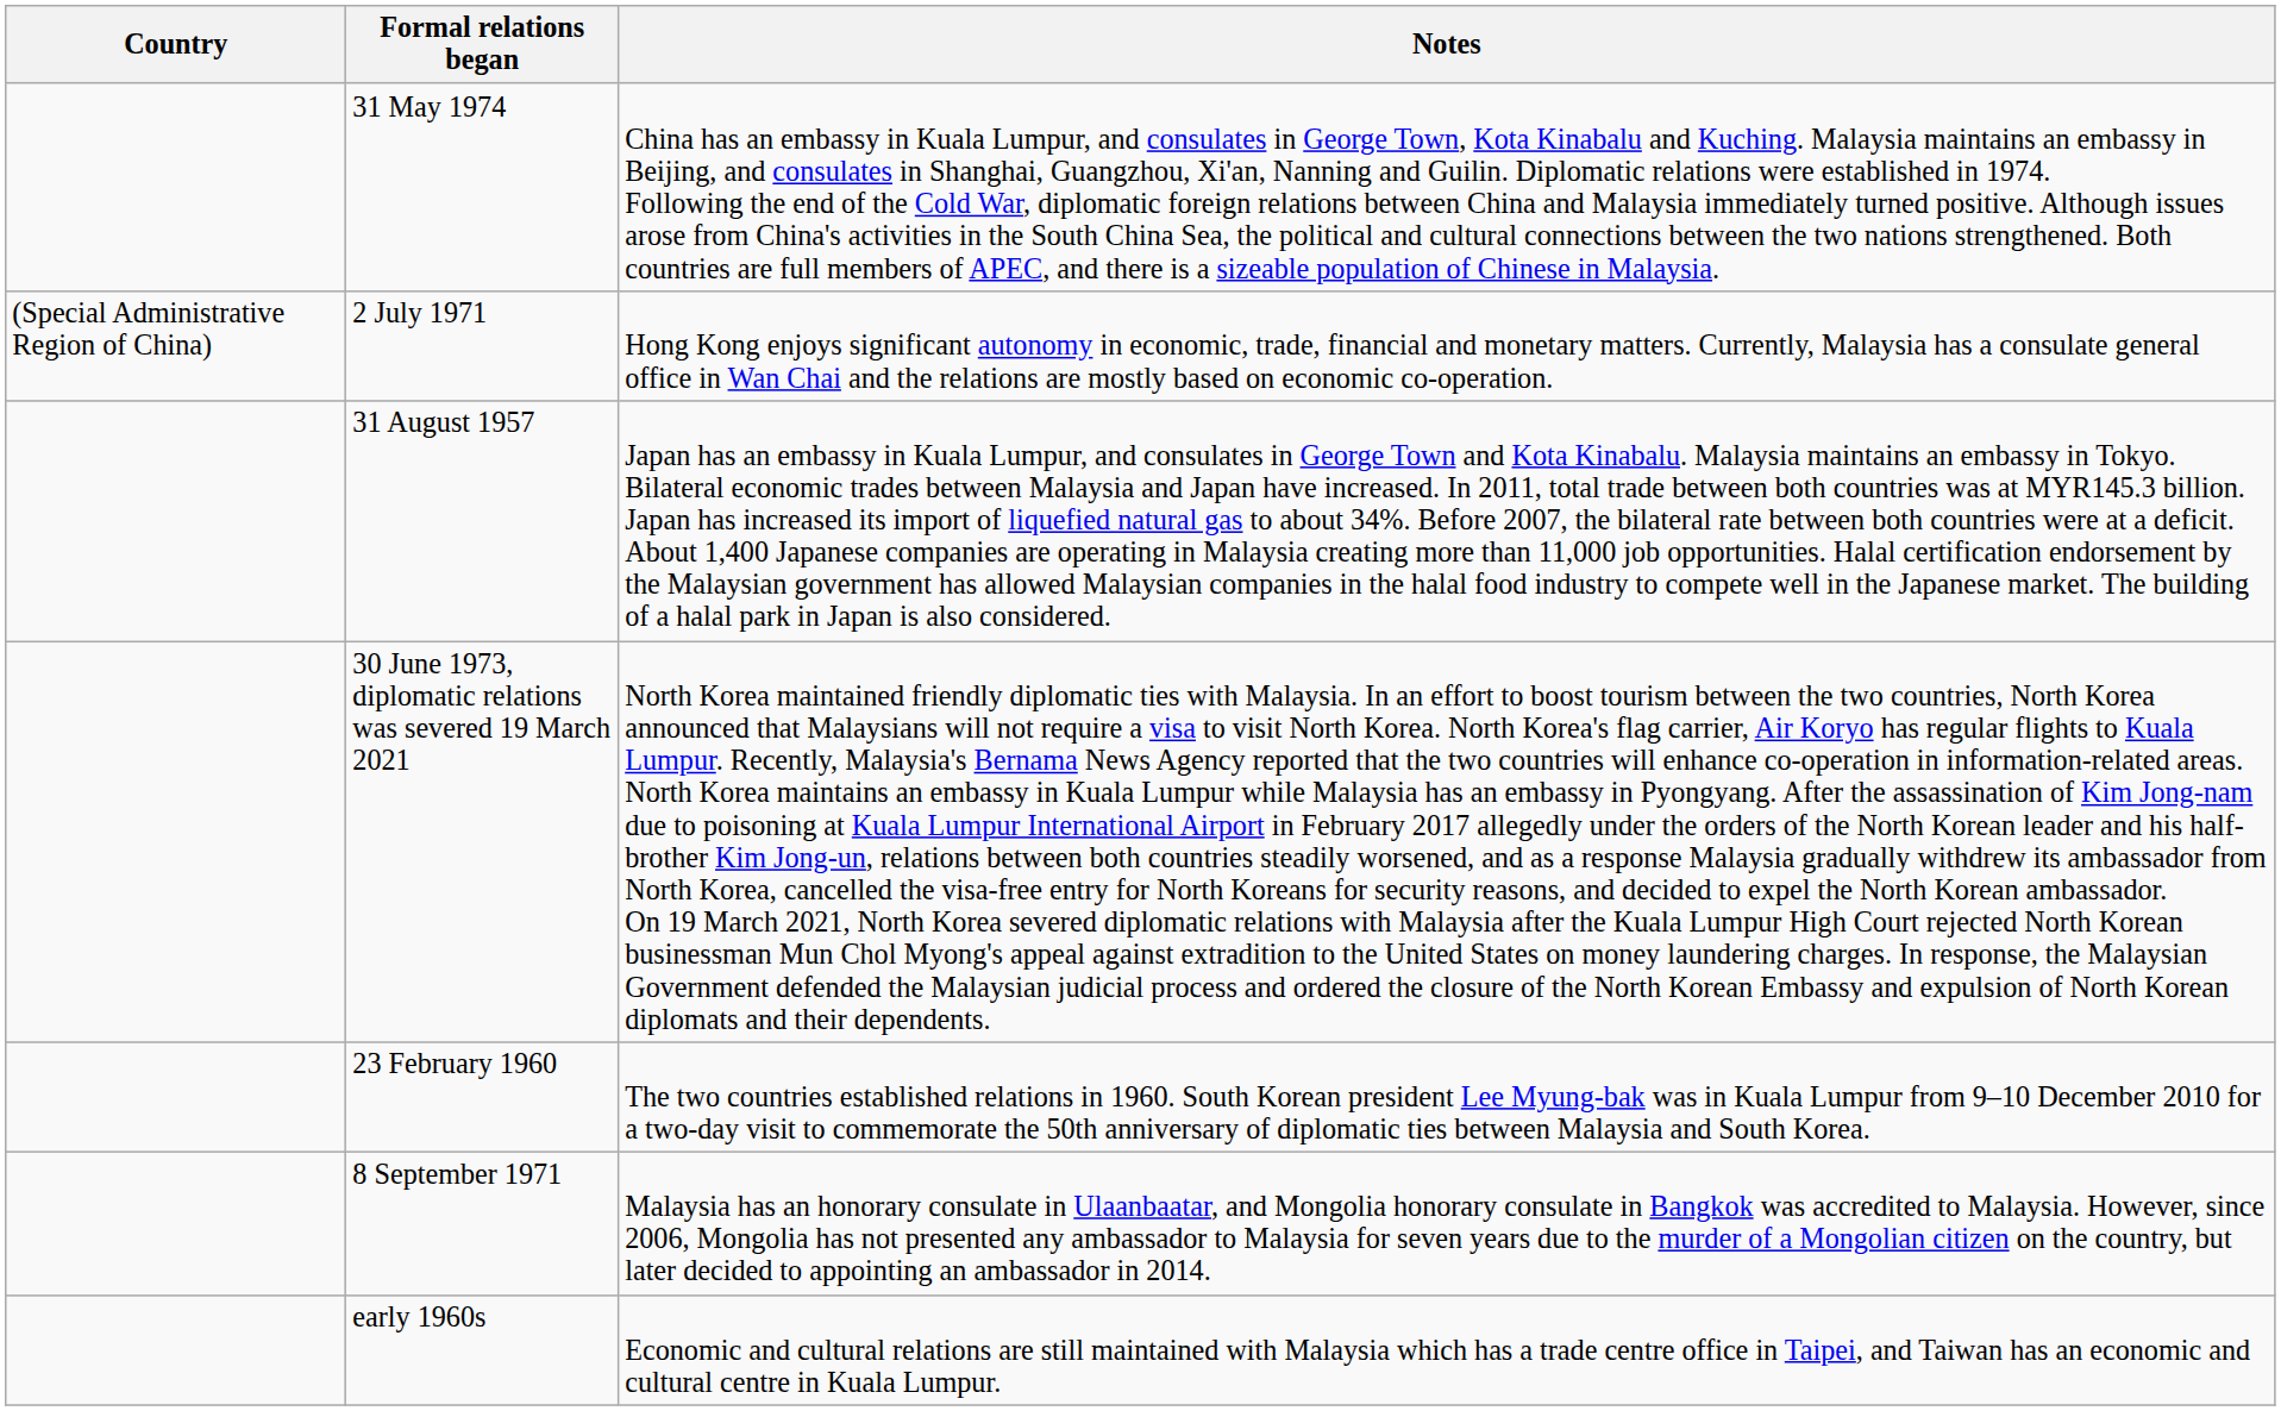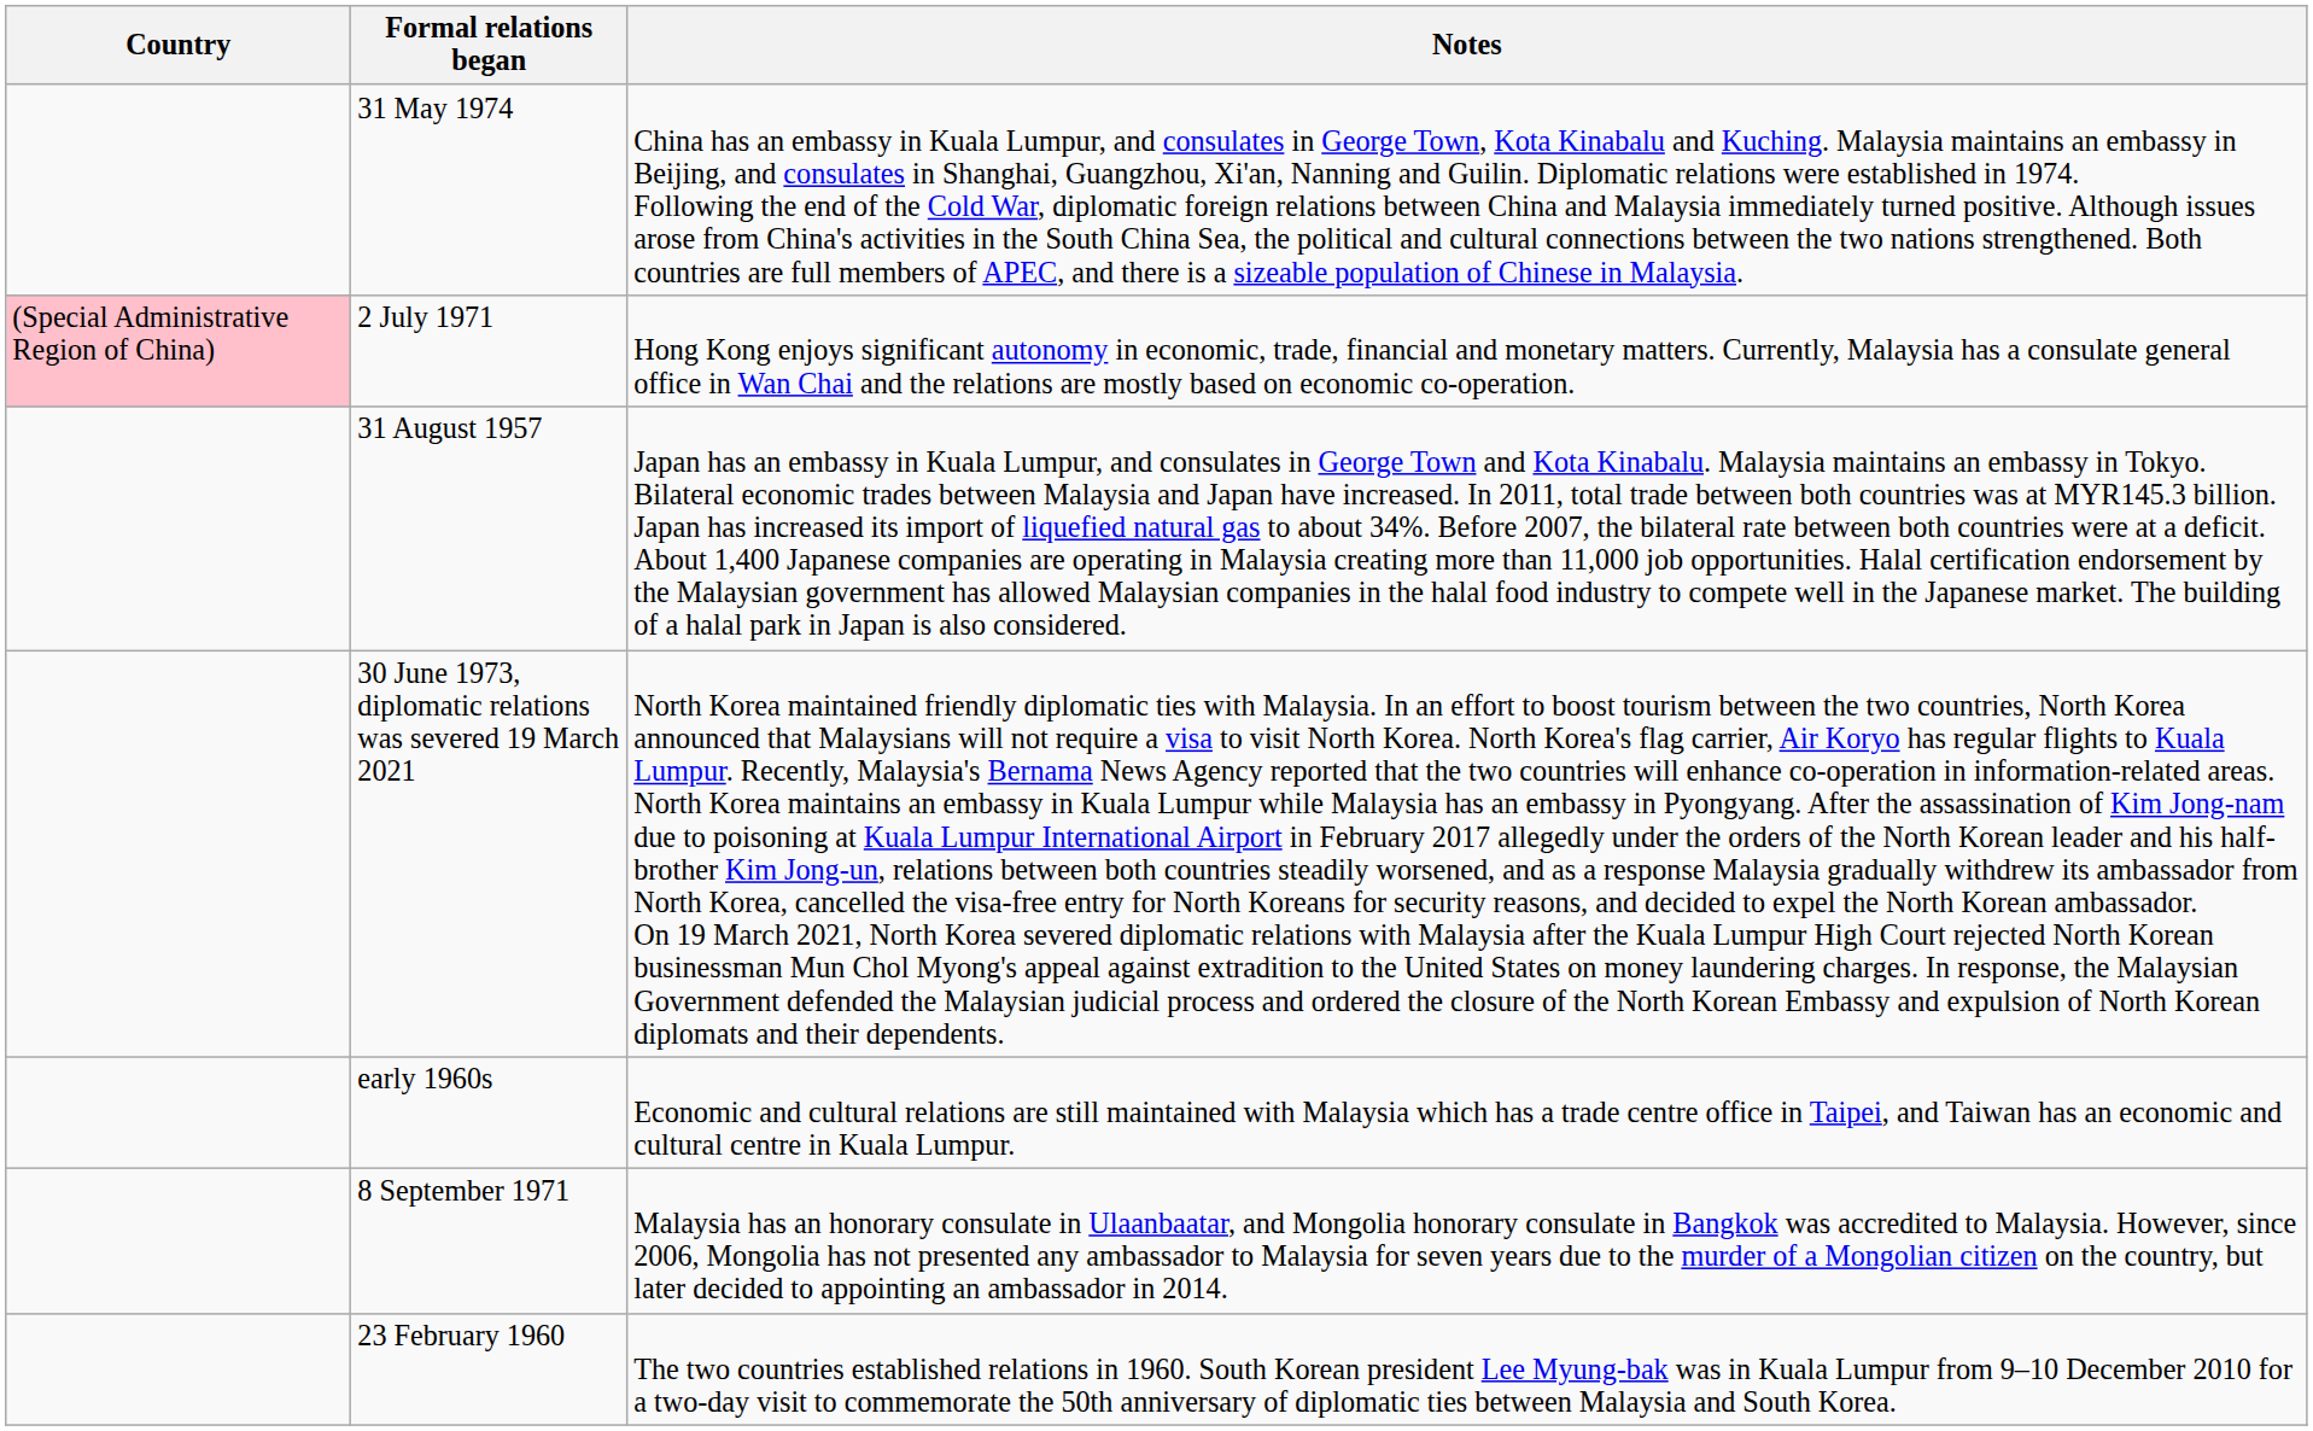2 July 1971 | Country: no background -> pink background
rows swapped: 23 February 1960 <-> early 1960s
